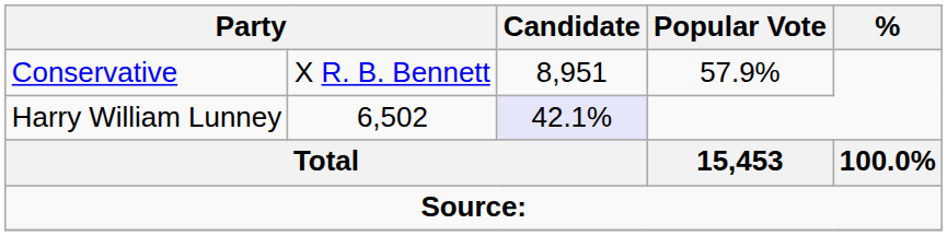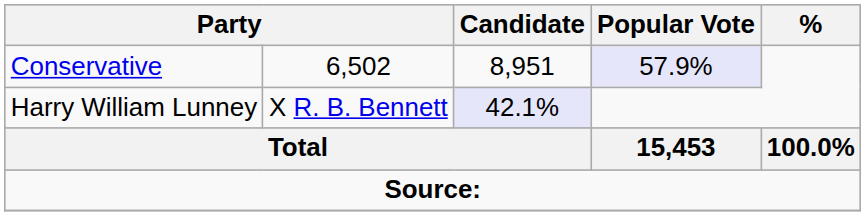Conservative | column 2: X R. B. Bennett -> 6,502
Conservative | Popular Vote: no background -> lavender background
Harry William Lunney | column 2: 6,502 -> X R. B. Bennett
